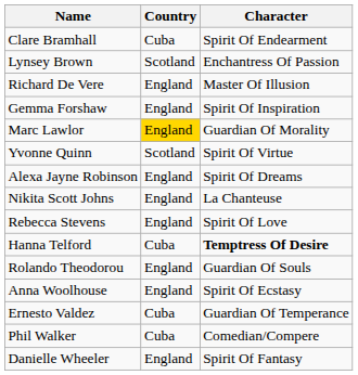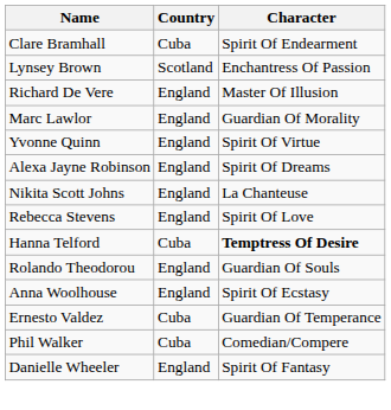- row: Gemma Forshaw | England | Spirit Of Inspiration
Marc Lawlor | Country: gold background -> no background
Yvonne Quinn | Country: Scotland -> England
